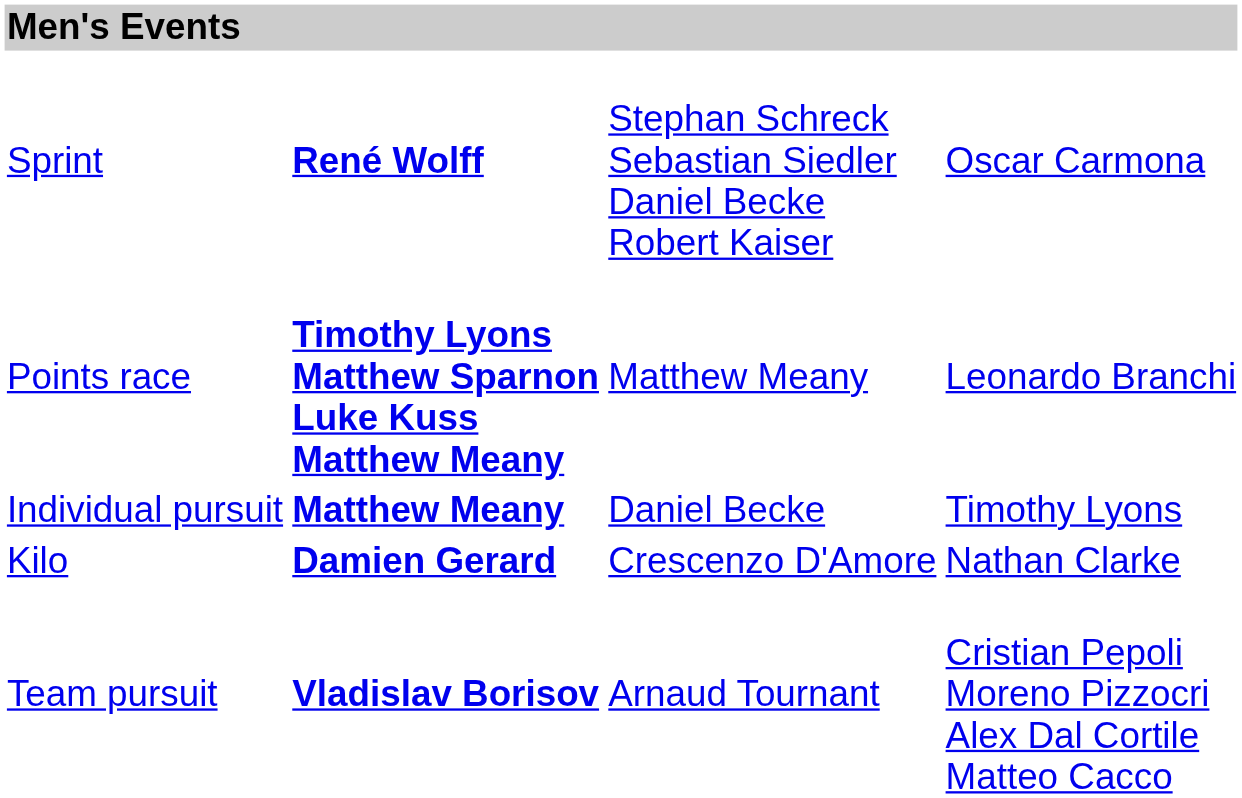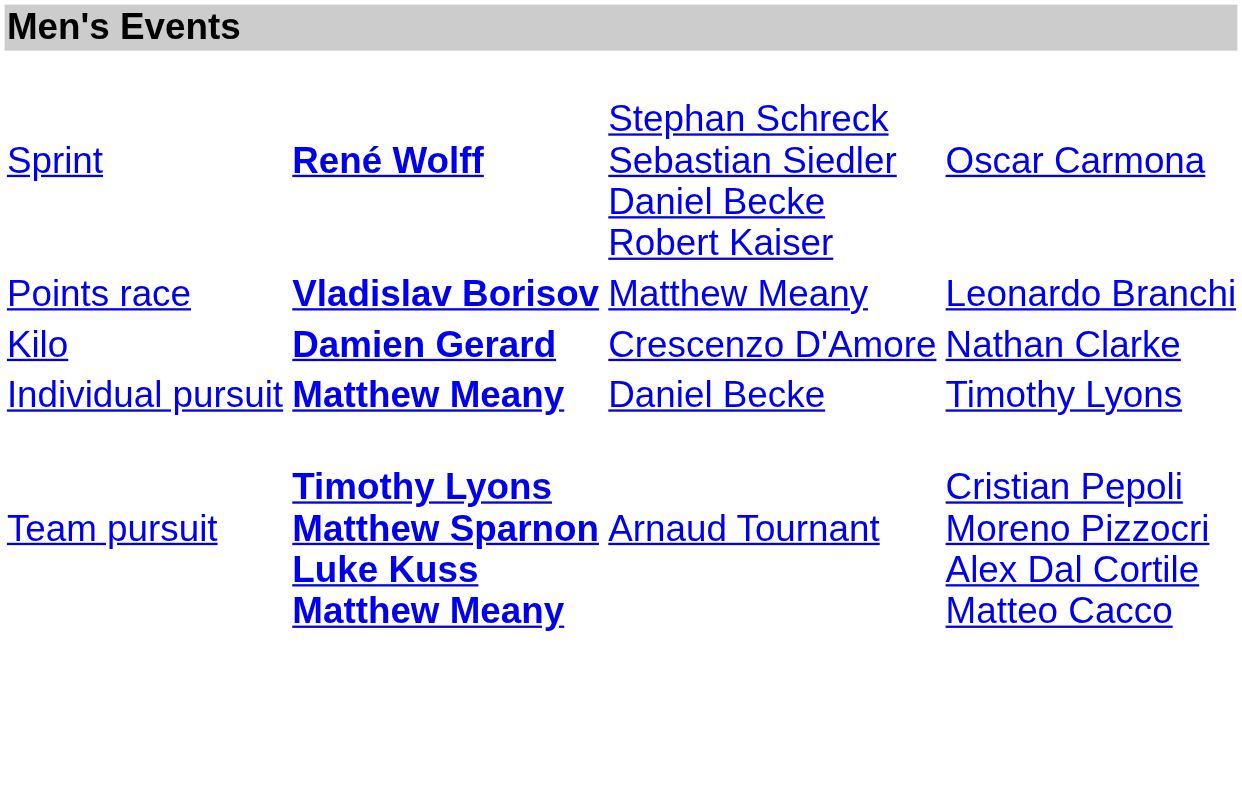Points race | column 2: Timothy Lyons Matthew Sparnon Luke Kuss Matthew Meany -> Vladislav Borisov
rows swapped: Individual pursuit <-> Kilo
Team pursuit | column 2: Vladislav Borisov -> Timothy Lyons Matthew Sparnon Luke Kuss Matthew Meany
